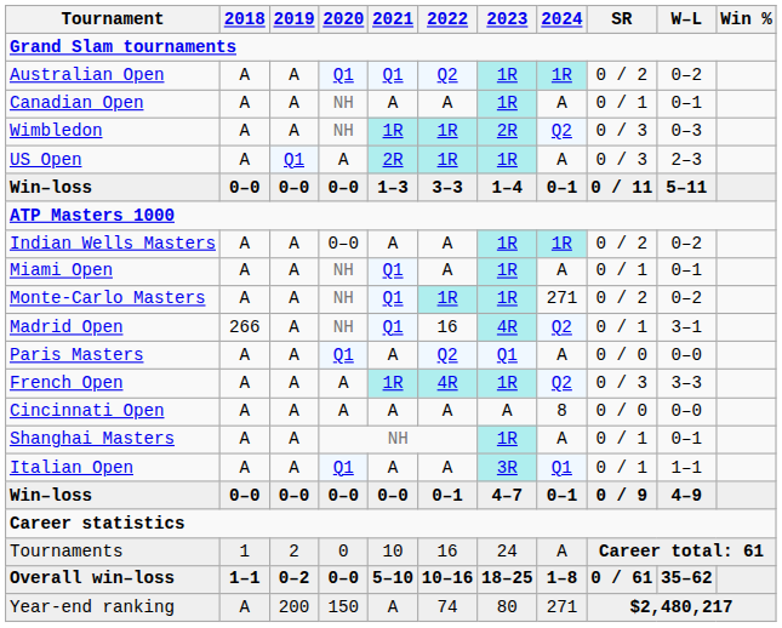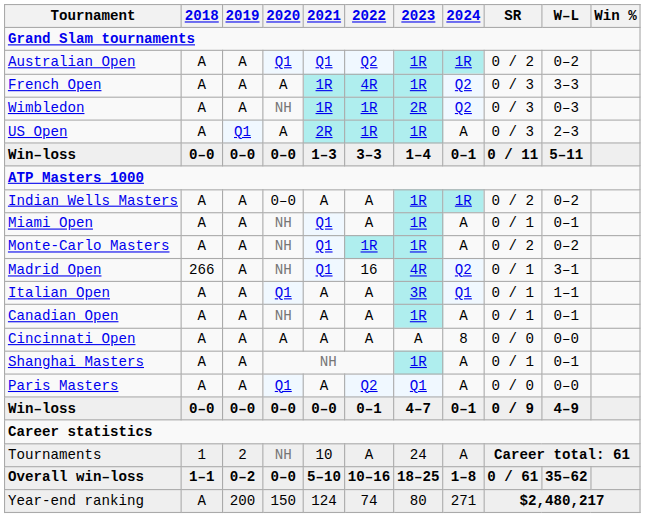rows swapped: French Open <-> Canadian Open
Monte-Carlo Masters | 2024: 271 -> A
rows swapped: Italian Open <-> Paris Masters
Tournaments | 2020: 0 -> NH
Tournaments | 2022: 16 -> A
Year-end ranking | 2021: A -> 124
